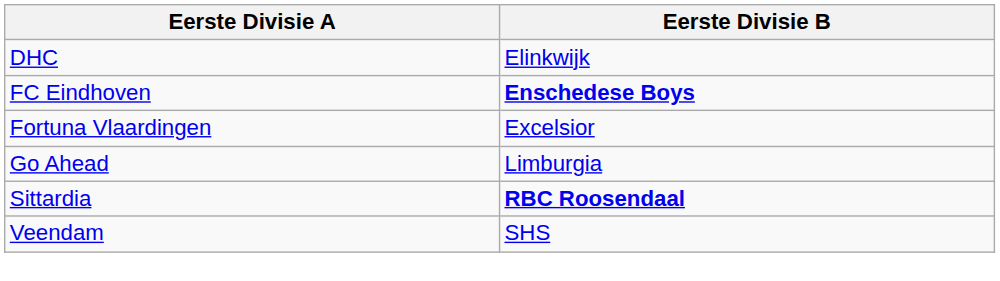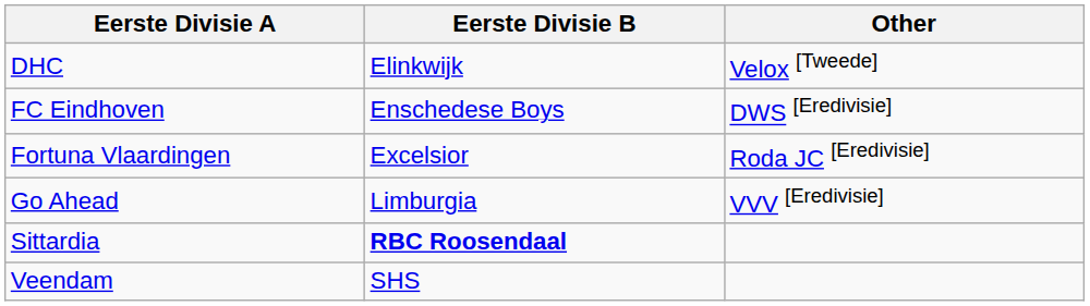+ column: Other | Velox [Tweede] | DWS [Eredivisie] | Roda JC [Eredivisie] | VVV [Eredivisie]
FC Eindhoven | Eerste Divisie B: bold -> normal
